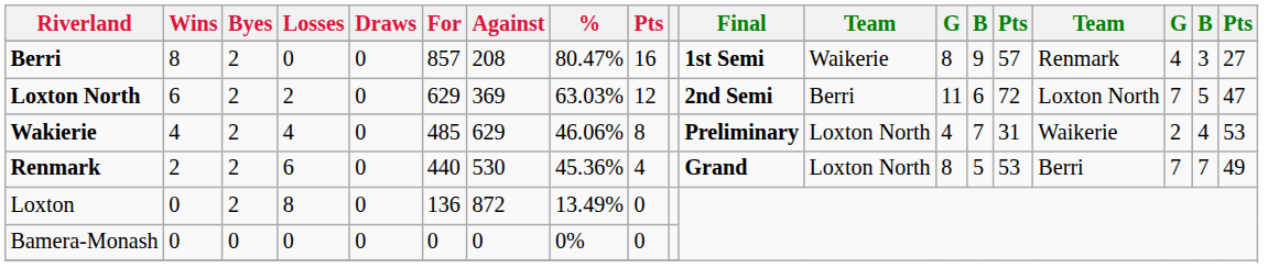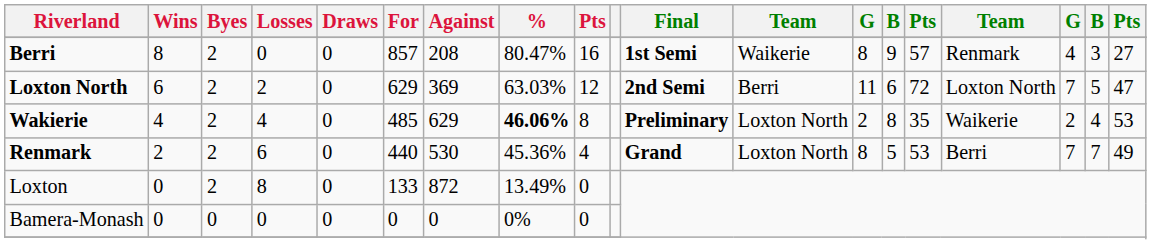Wakierie | %: normal -> bold
Wakierie | column 13: 4 -> 2
Wakierie | column 14: 7 -> 8
Wakierie | column 15: 31 -> 35
Loxton | For: 136 -> 133
